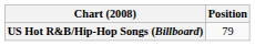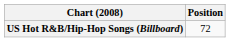US Hot R&B/Hip-Hop Songs (Billboard) | Position: 79 -> 72
